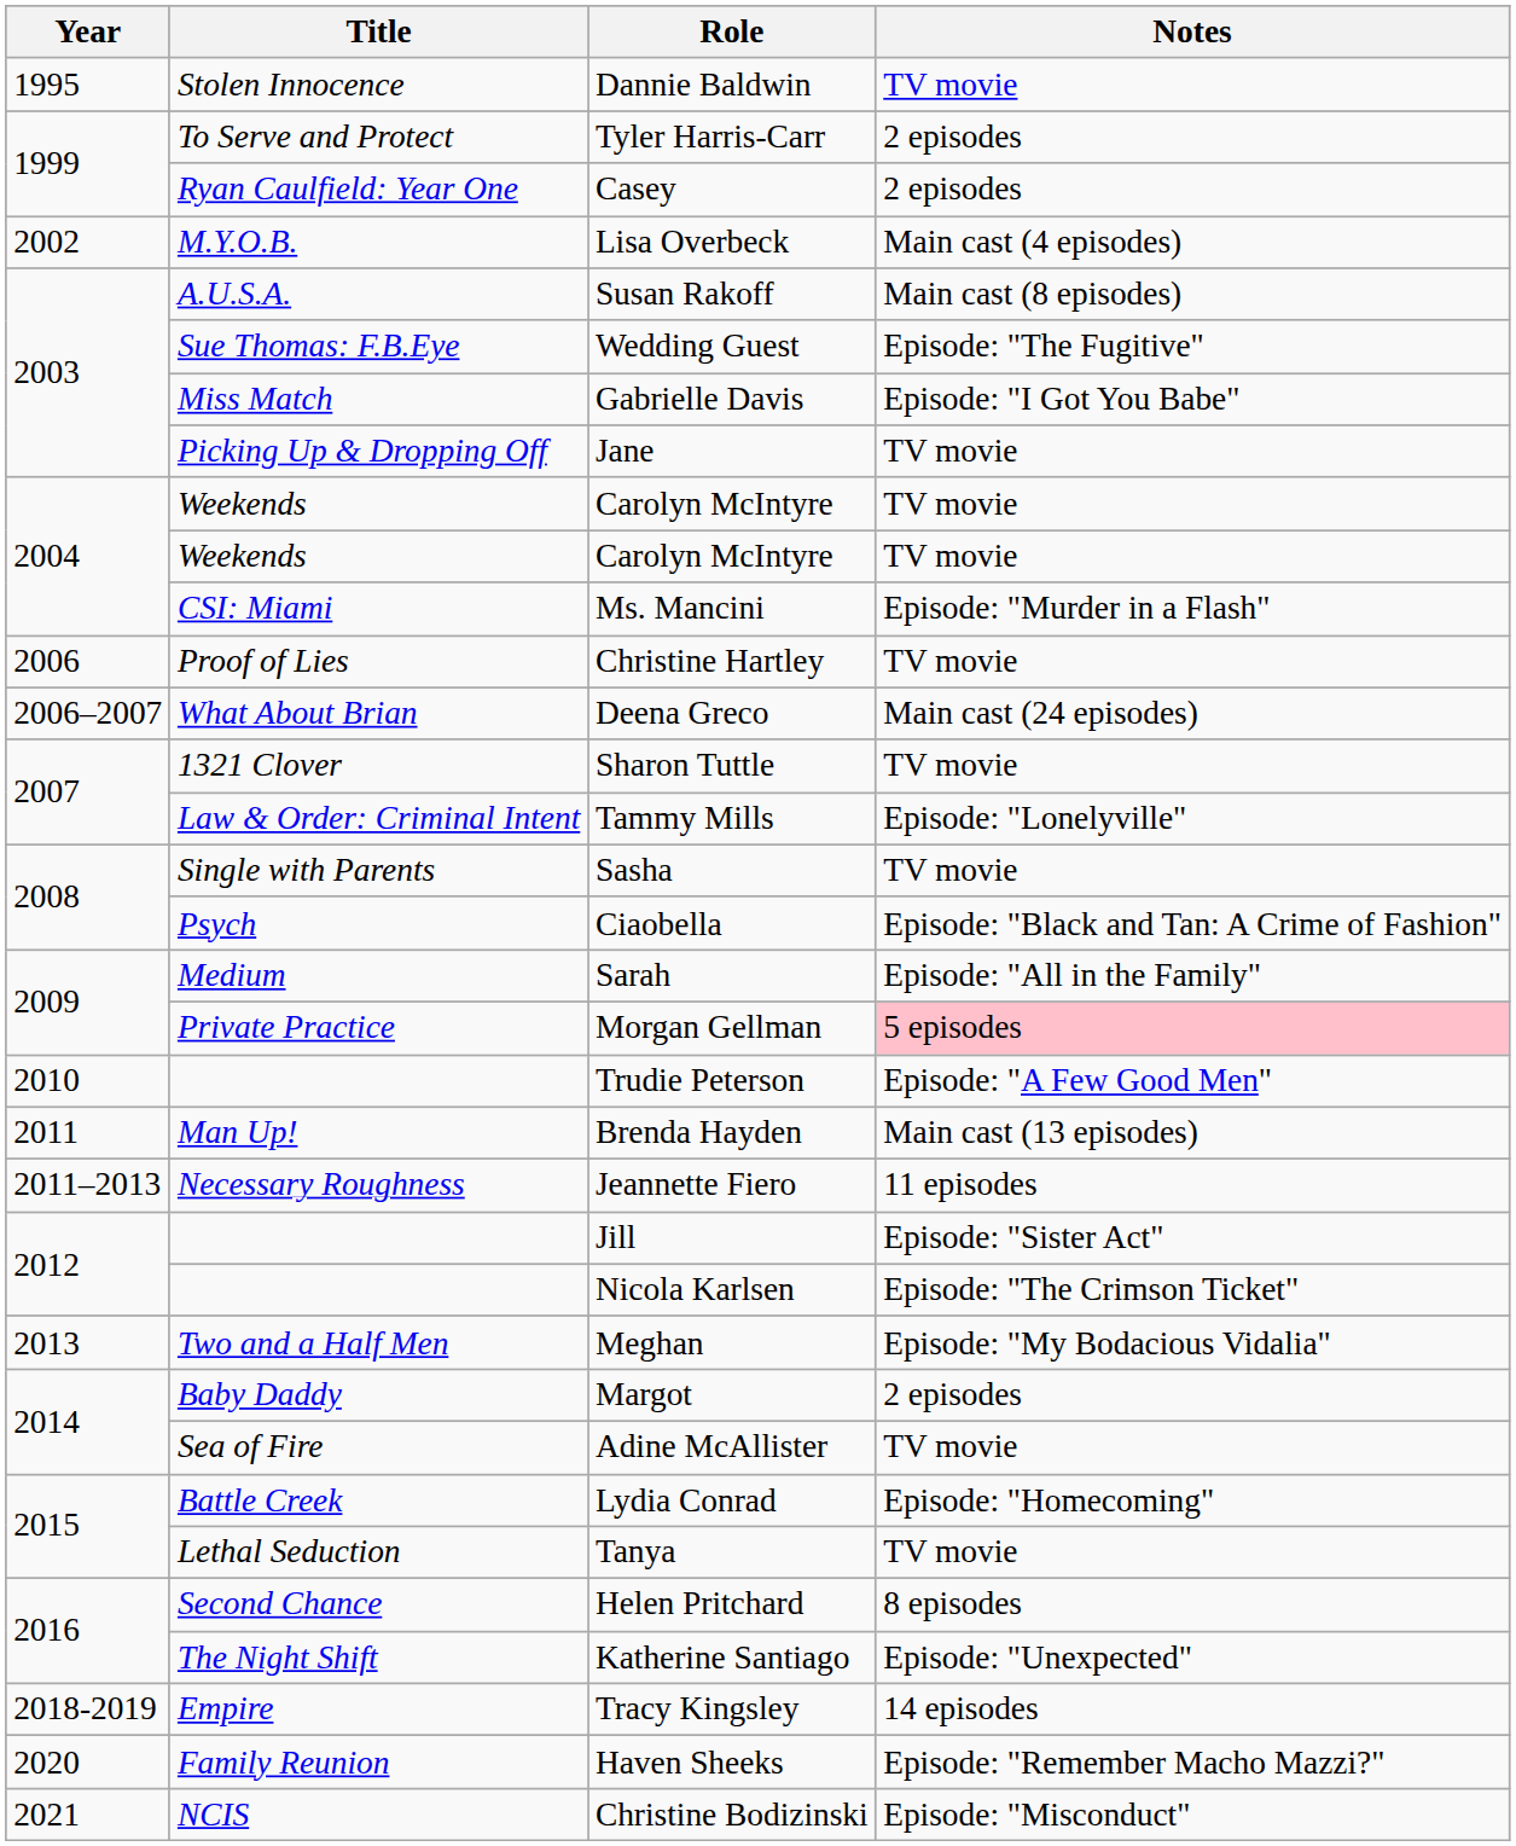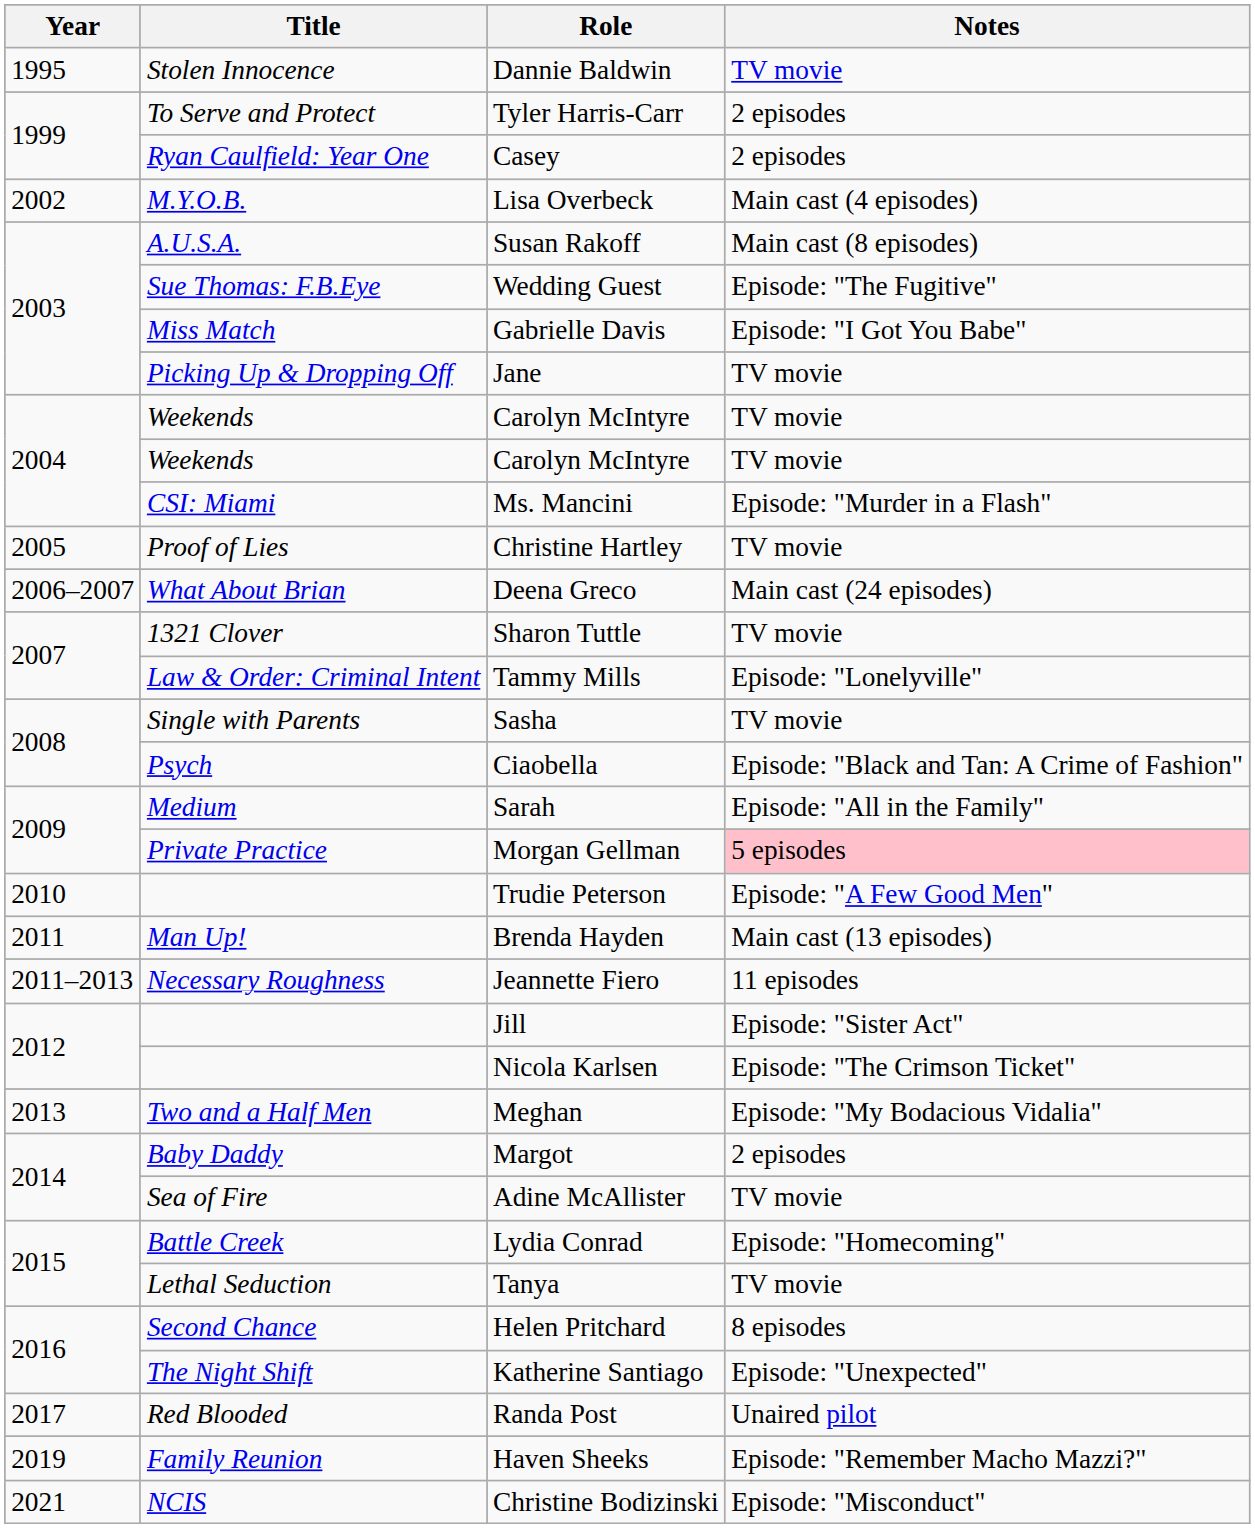Christine Hartley | Year: 2006 -> 2005
+ row: 2017 | Red Blooded | Randa Post | Unaired pilot
- row: 2018-2019 | Empire | Tracy Kingsley | 14 episodes
Haven Sheeks | Year: 2020 -> 2019
